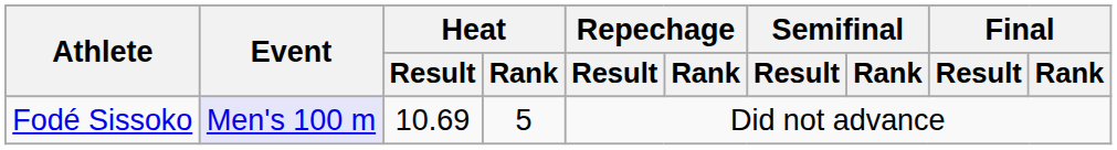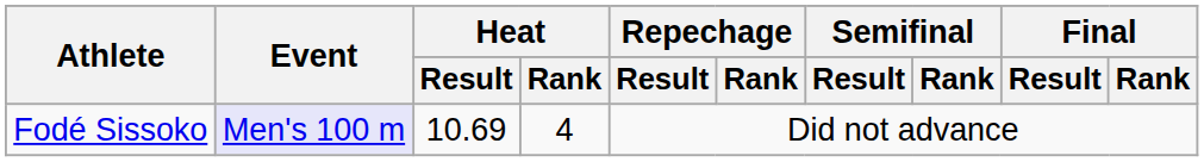Fodé Sissoko | Heat / Rank: 5 -> 4
